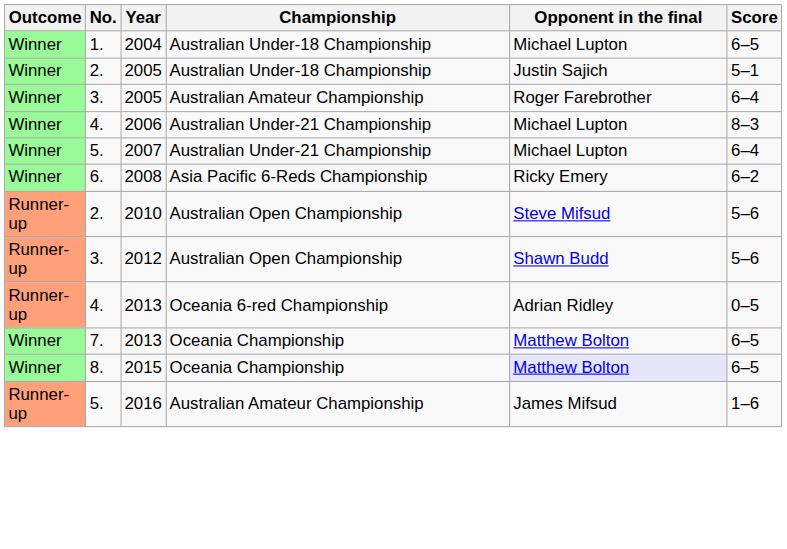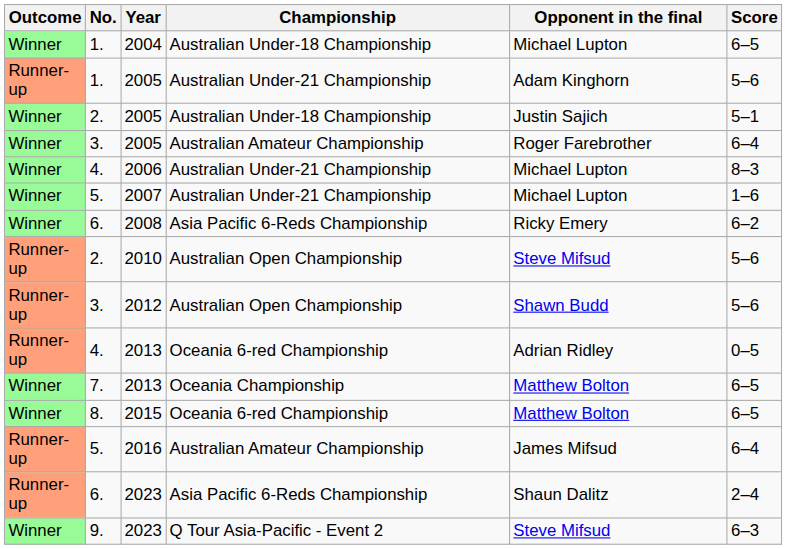+ row: Runner-up | 1. | 2005 | Australian Under-21 Championship | Adam Kinghorn | 5–6
2007 | Score: 6–4 -> 1–6
2015 | Championship: Oceania Championship -> Oceania 6-red Championship
2015 | Opponent in the final: lavender background -> no background
2016 | Score: 1–6 -> 6–4
+ row: Runner-up | 6. | 2023 | Asia Pacific 6-Reds Championship | Shaun Dalitz | 2–4
+ row: Winner | 9. | 2023 | Q Tour Asia-Pacific - Event 2 | Steve Mifsud | 6–3
